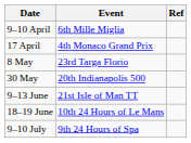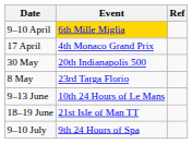9–10 April | Event: no background -> gold background
rows swapped: 8 May <-> 30 May
9–13 June | Event: 21st Isle of Man TT -> 10th 24 Hours of Le Mans
18–19 June | Event: 10th 24 Hours of Le Mans -> 21st Isle of Man TT
